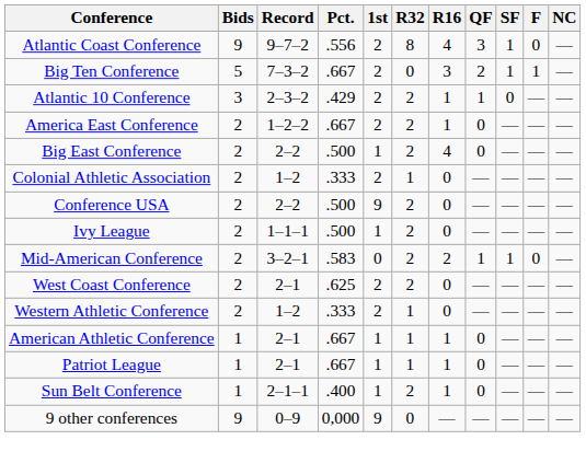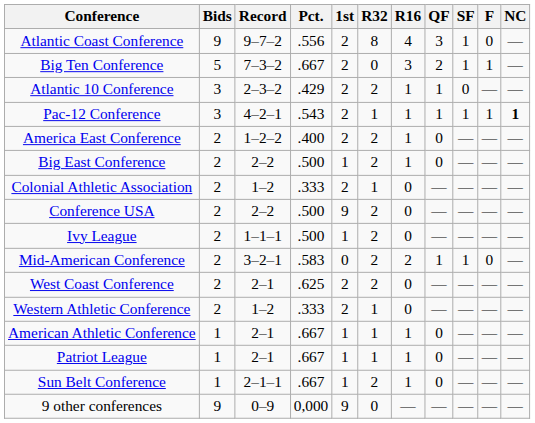+ row: Pac-12 Conference | 3 | 4–2–1 | .543 | 2 | 1 | 1 | 1 | 1 | 1 | 1
America East Conference | Pct.: .667 -> .400
Big East Conference | R16: 4 -> 1
Sun Belt Conference | Pct.: .400 -> .667
